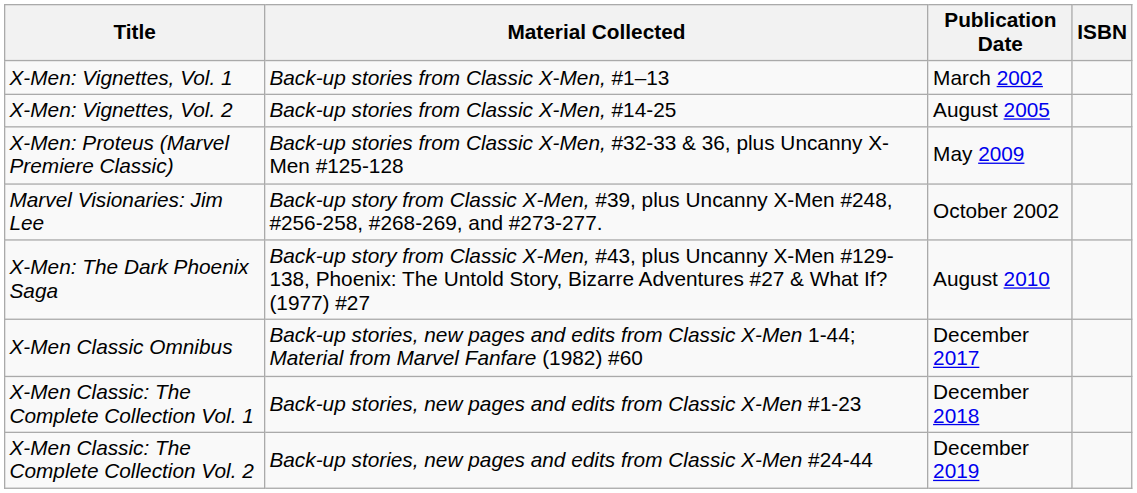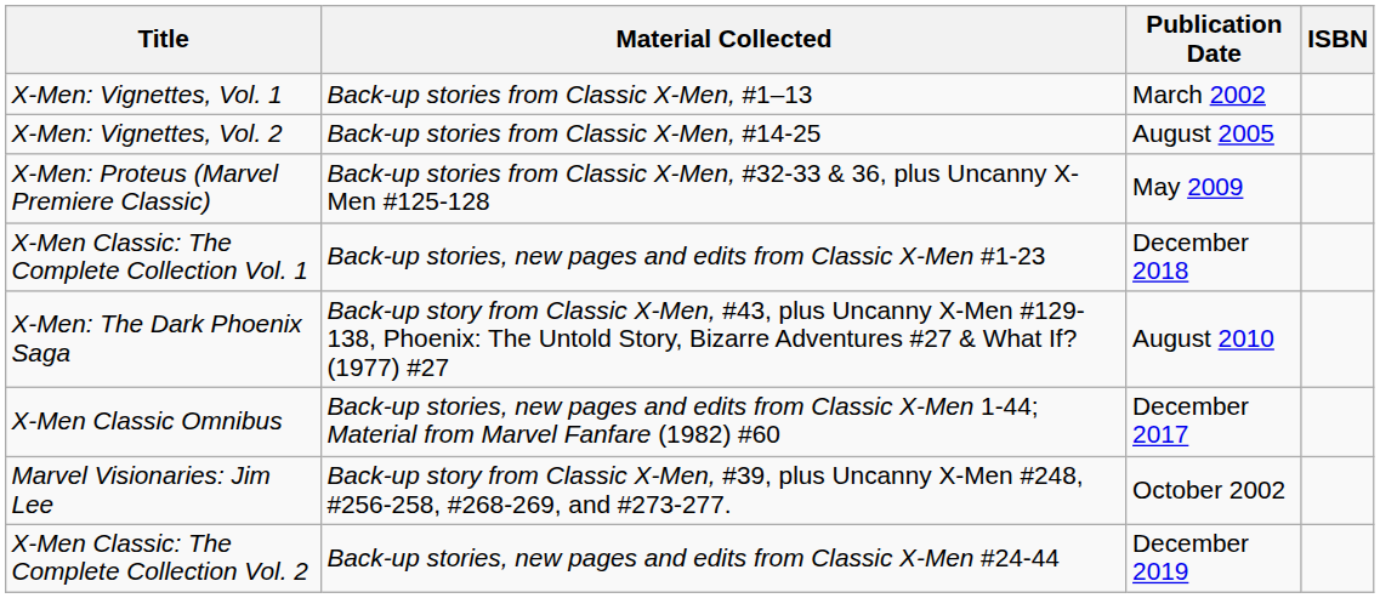rows swapped: Marvel Visionaries: Jim Lee <-> X-Men Classic: The Complete Collection Vol. 1
